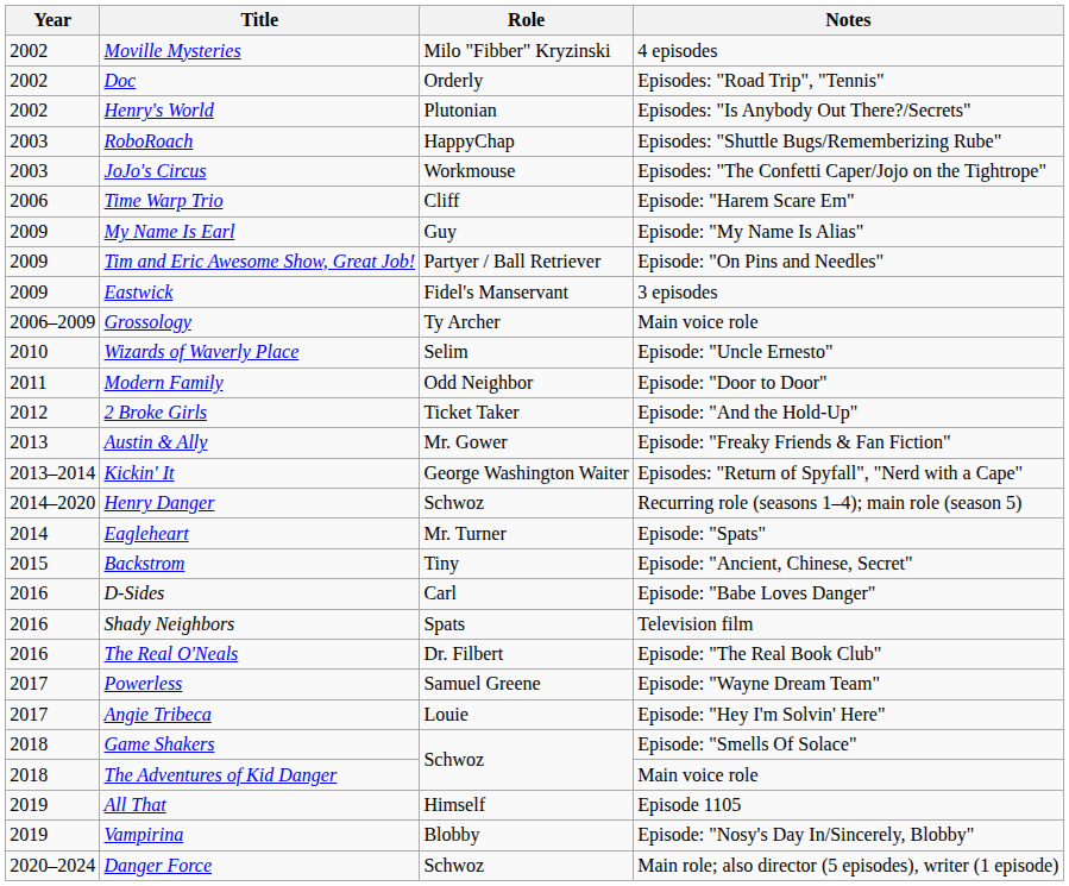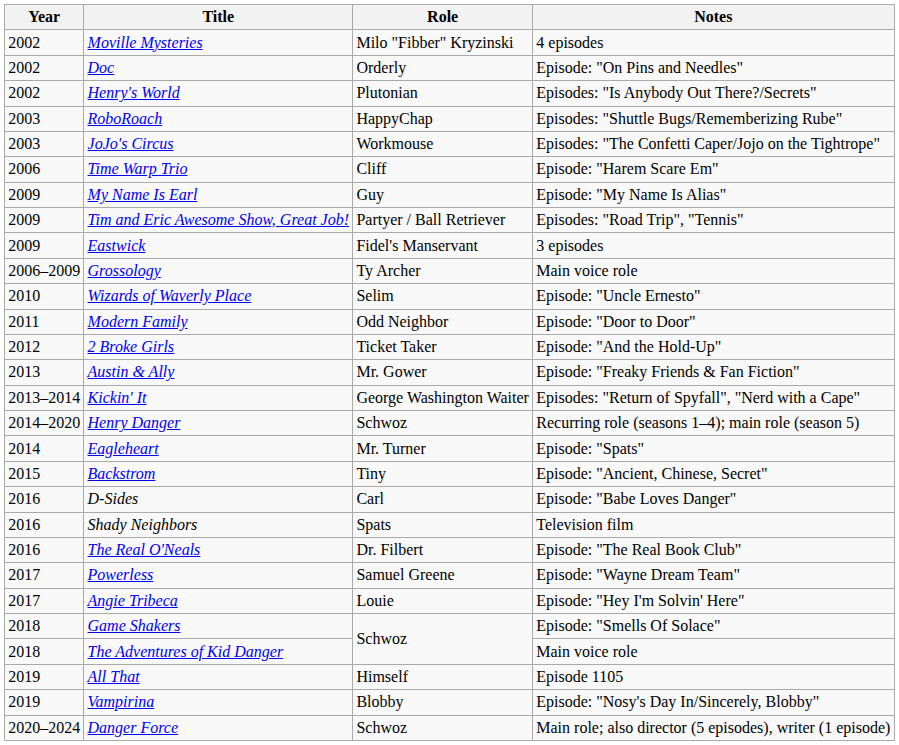Doc | Notes: Episodes: "Road Trip", "Tennis" -> Episode: "On Pins and Needles"
Tim and Eric Awesome Show, Great Job! | Notes: Episode: "On Pins and Needles" -> Episodes: "Road Trip", "Tennis"
